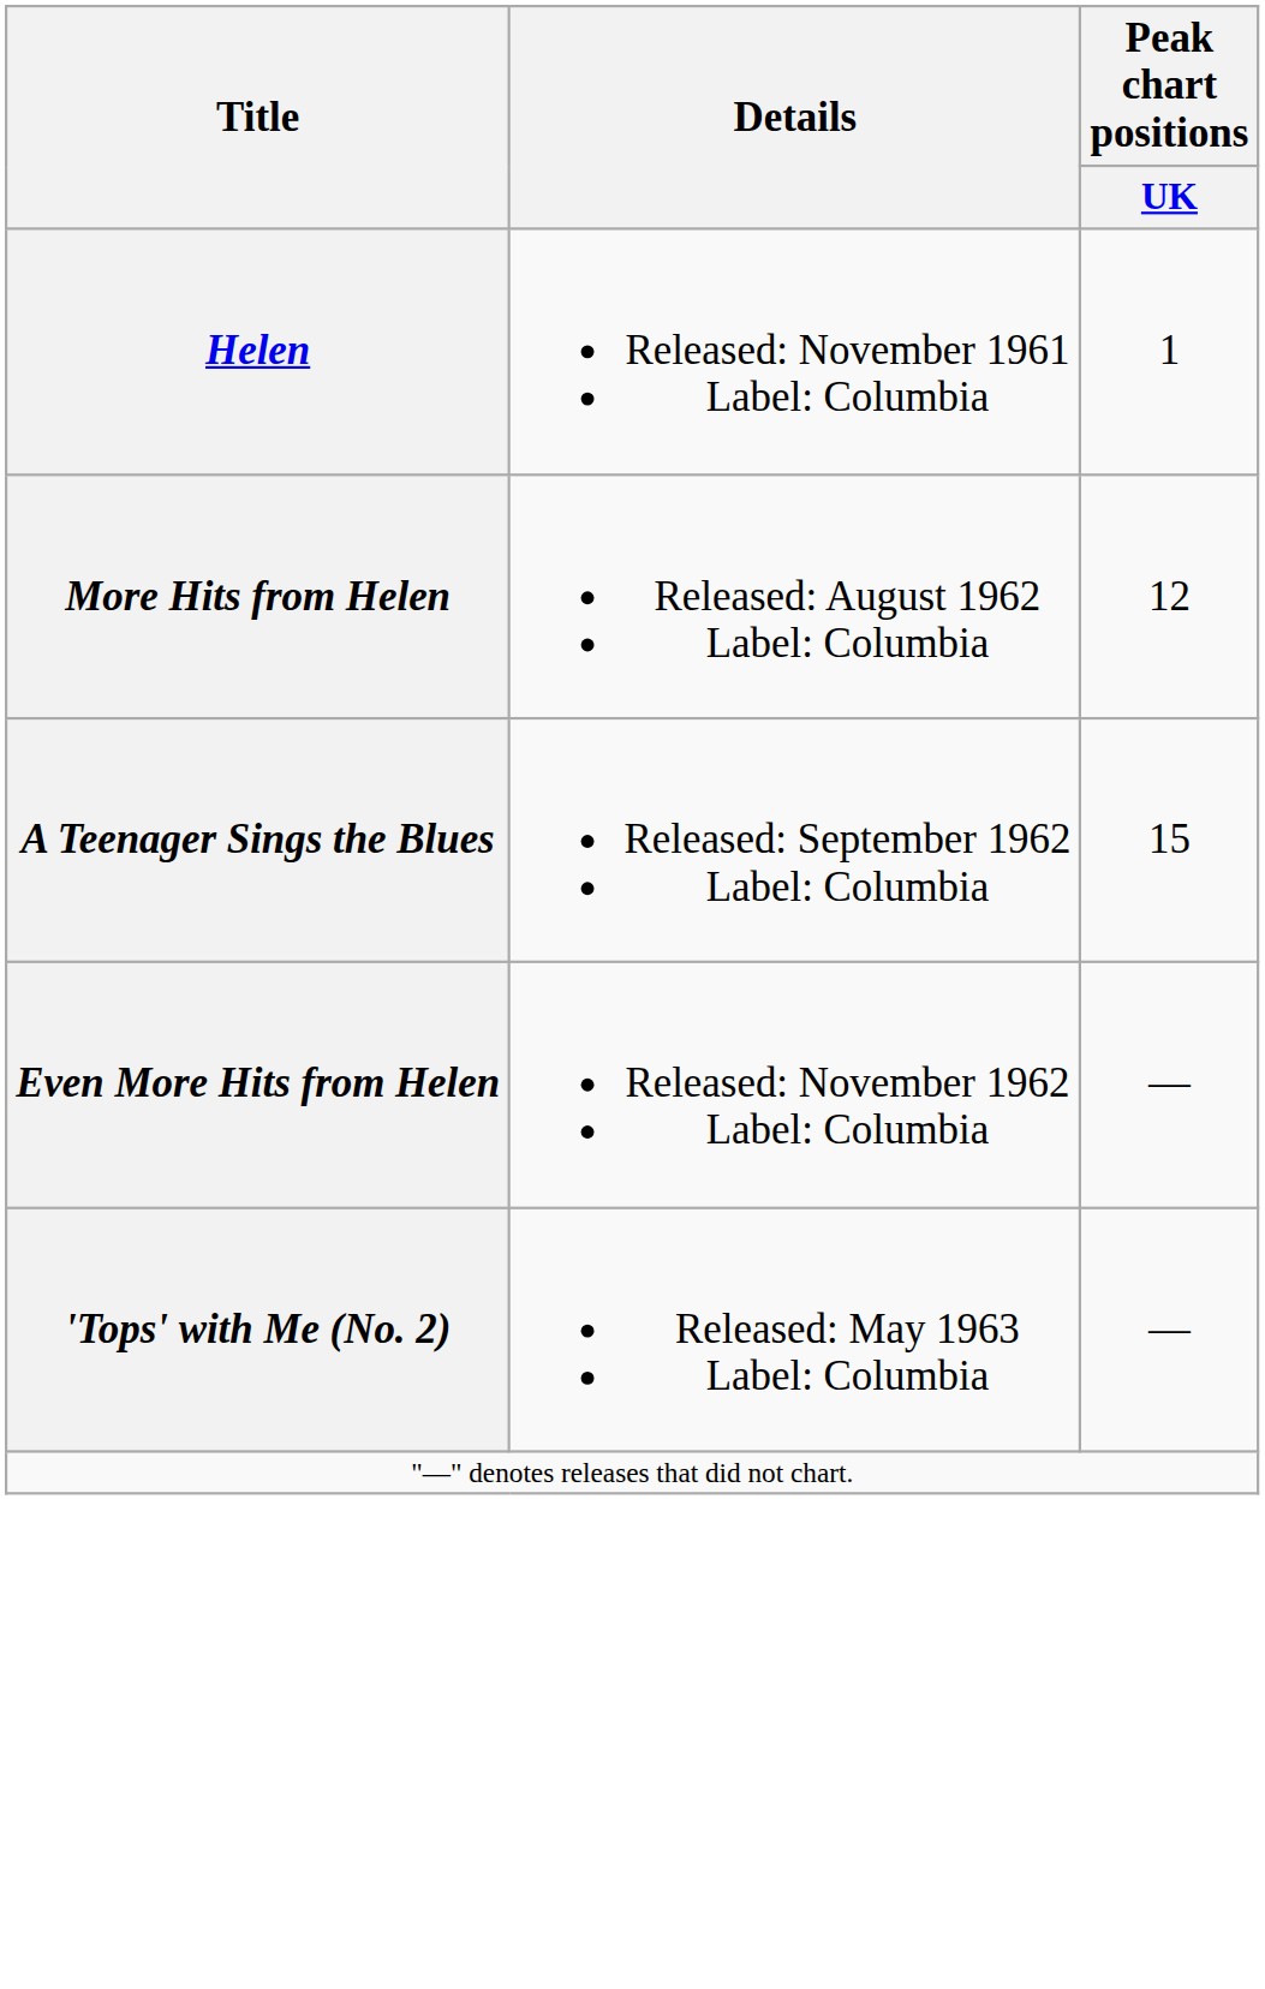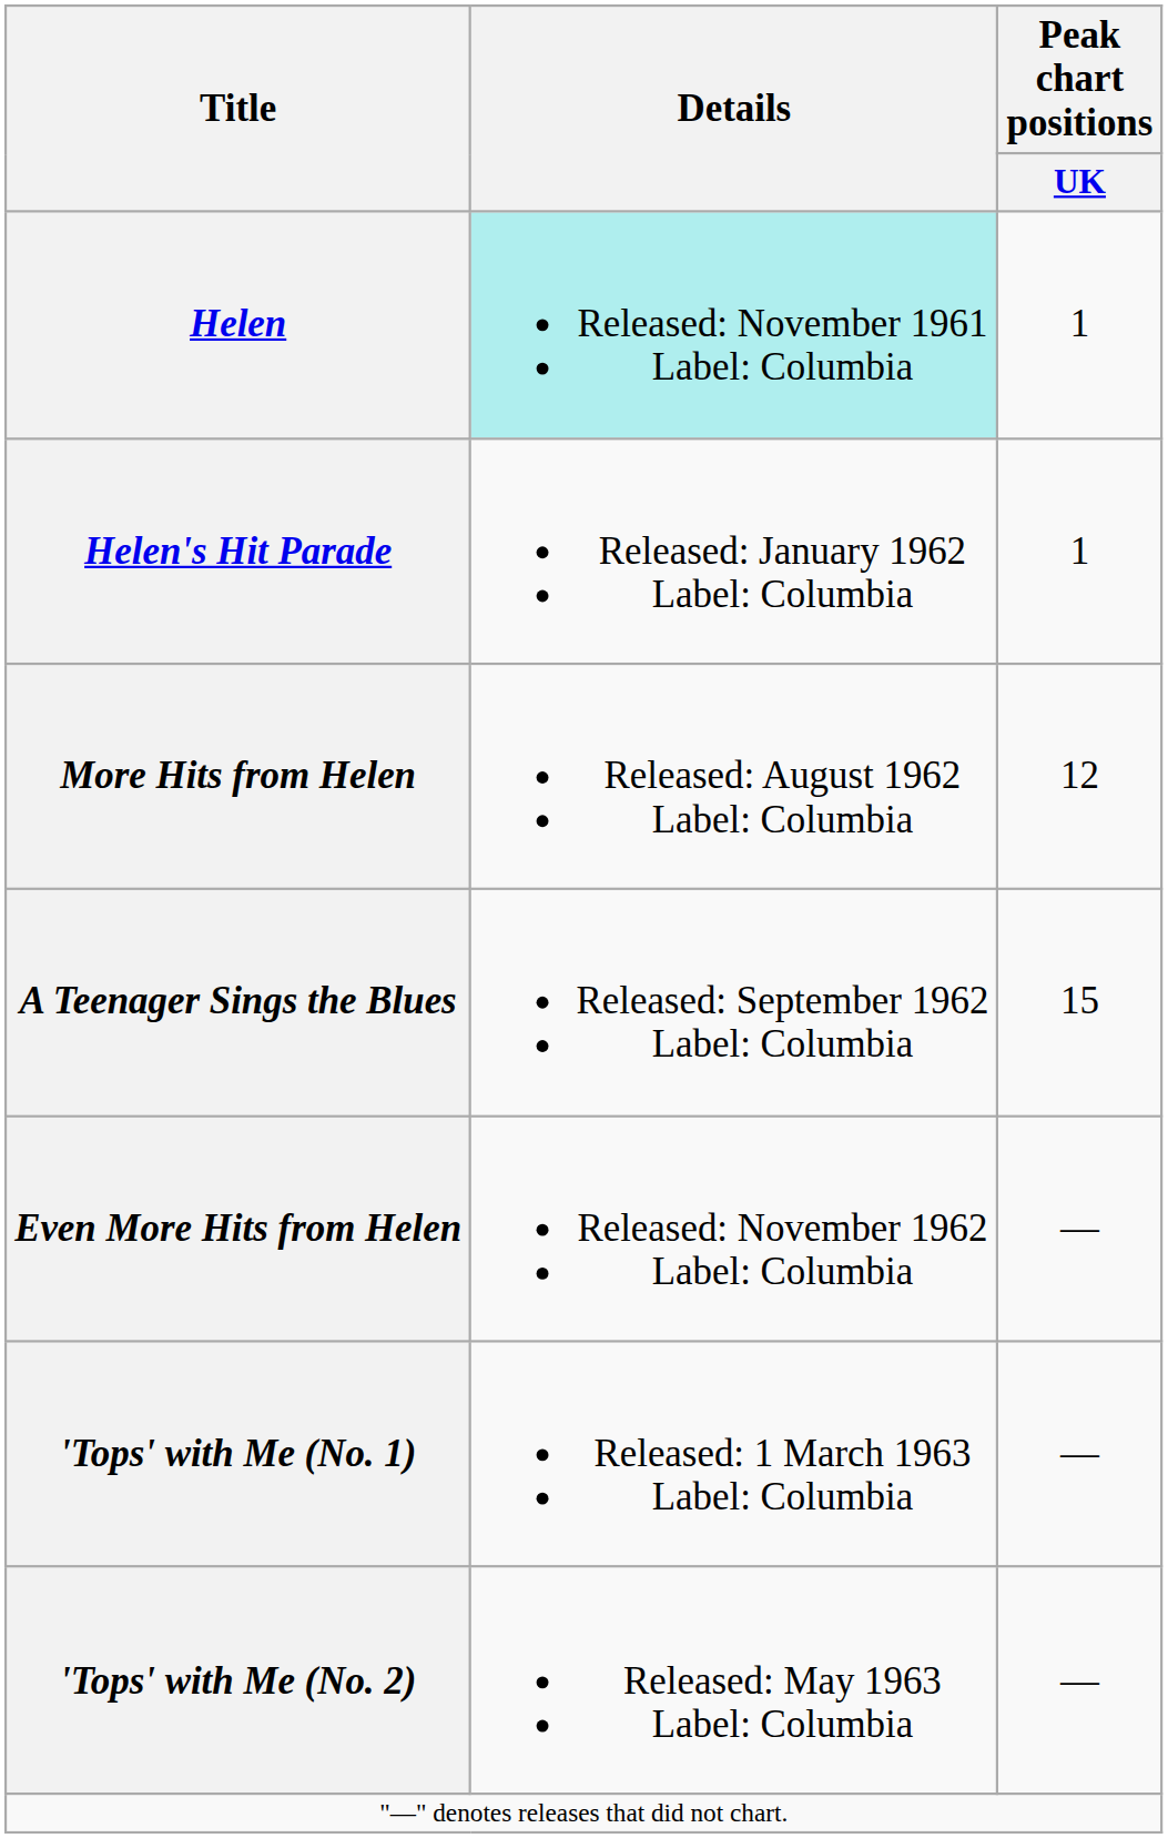Helen | Details: no background -> paleturquoise background
+ row: Helen's Hit Parade | Released: January 1962 Label: Columbia | 1
+ row: 'Tops' with Me (No. 1) | Released: 1 March 1963 Label: Columbia | —
